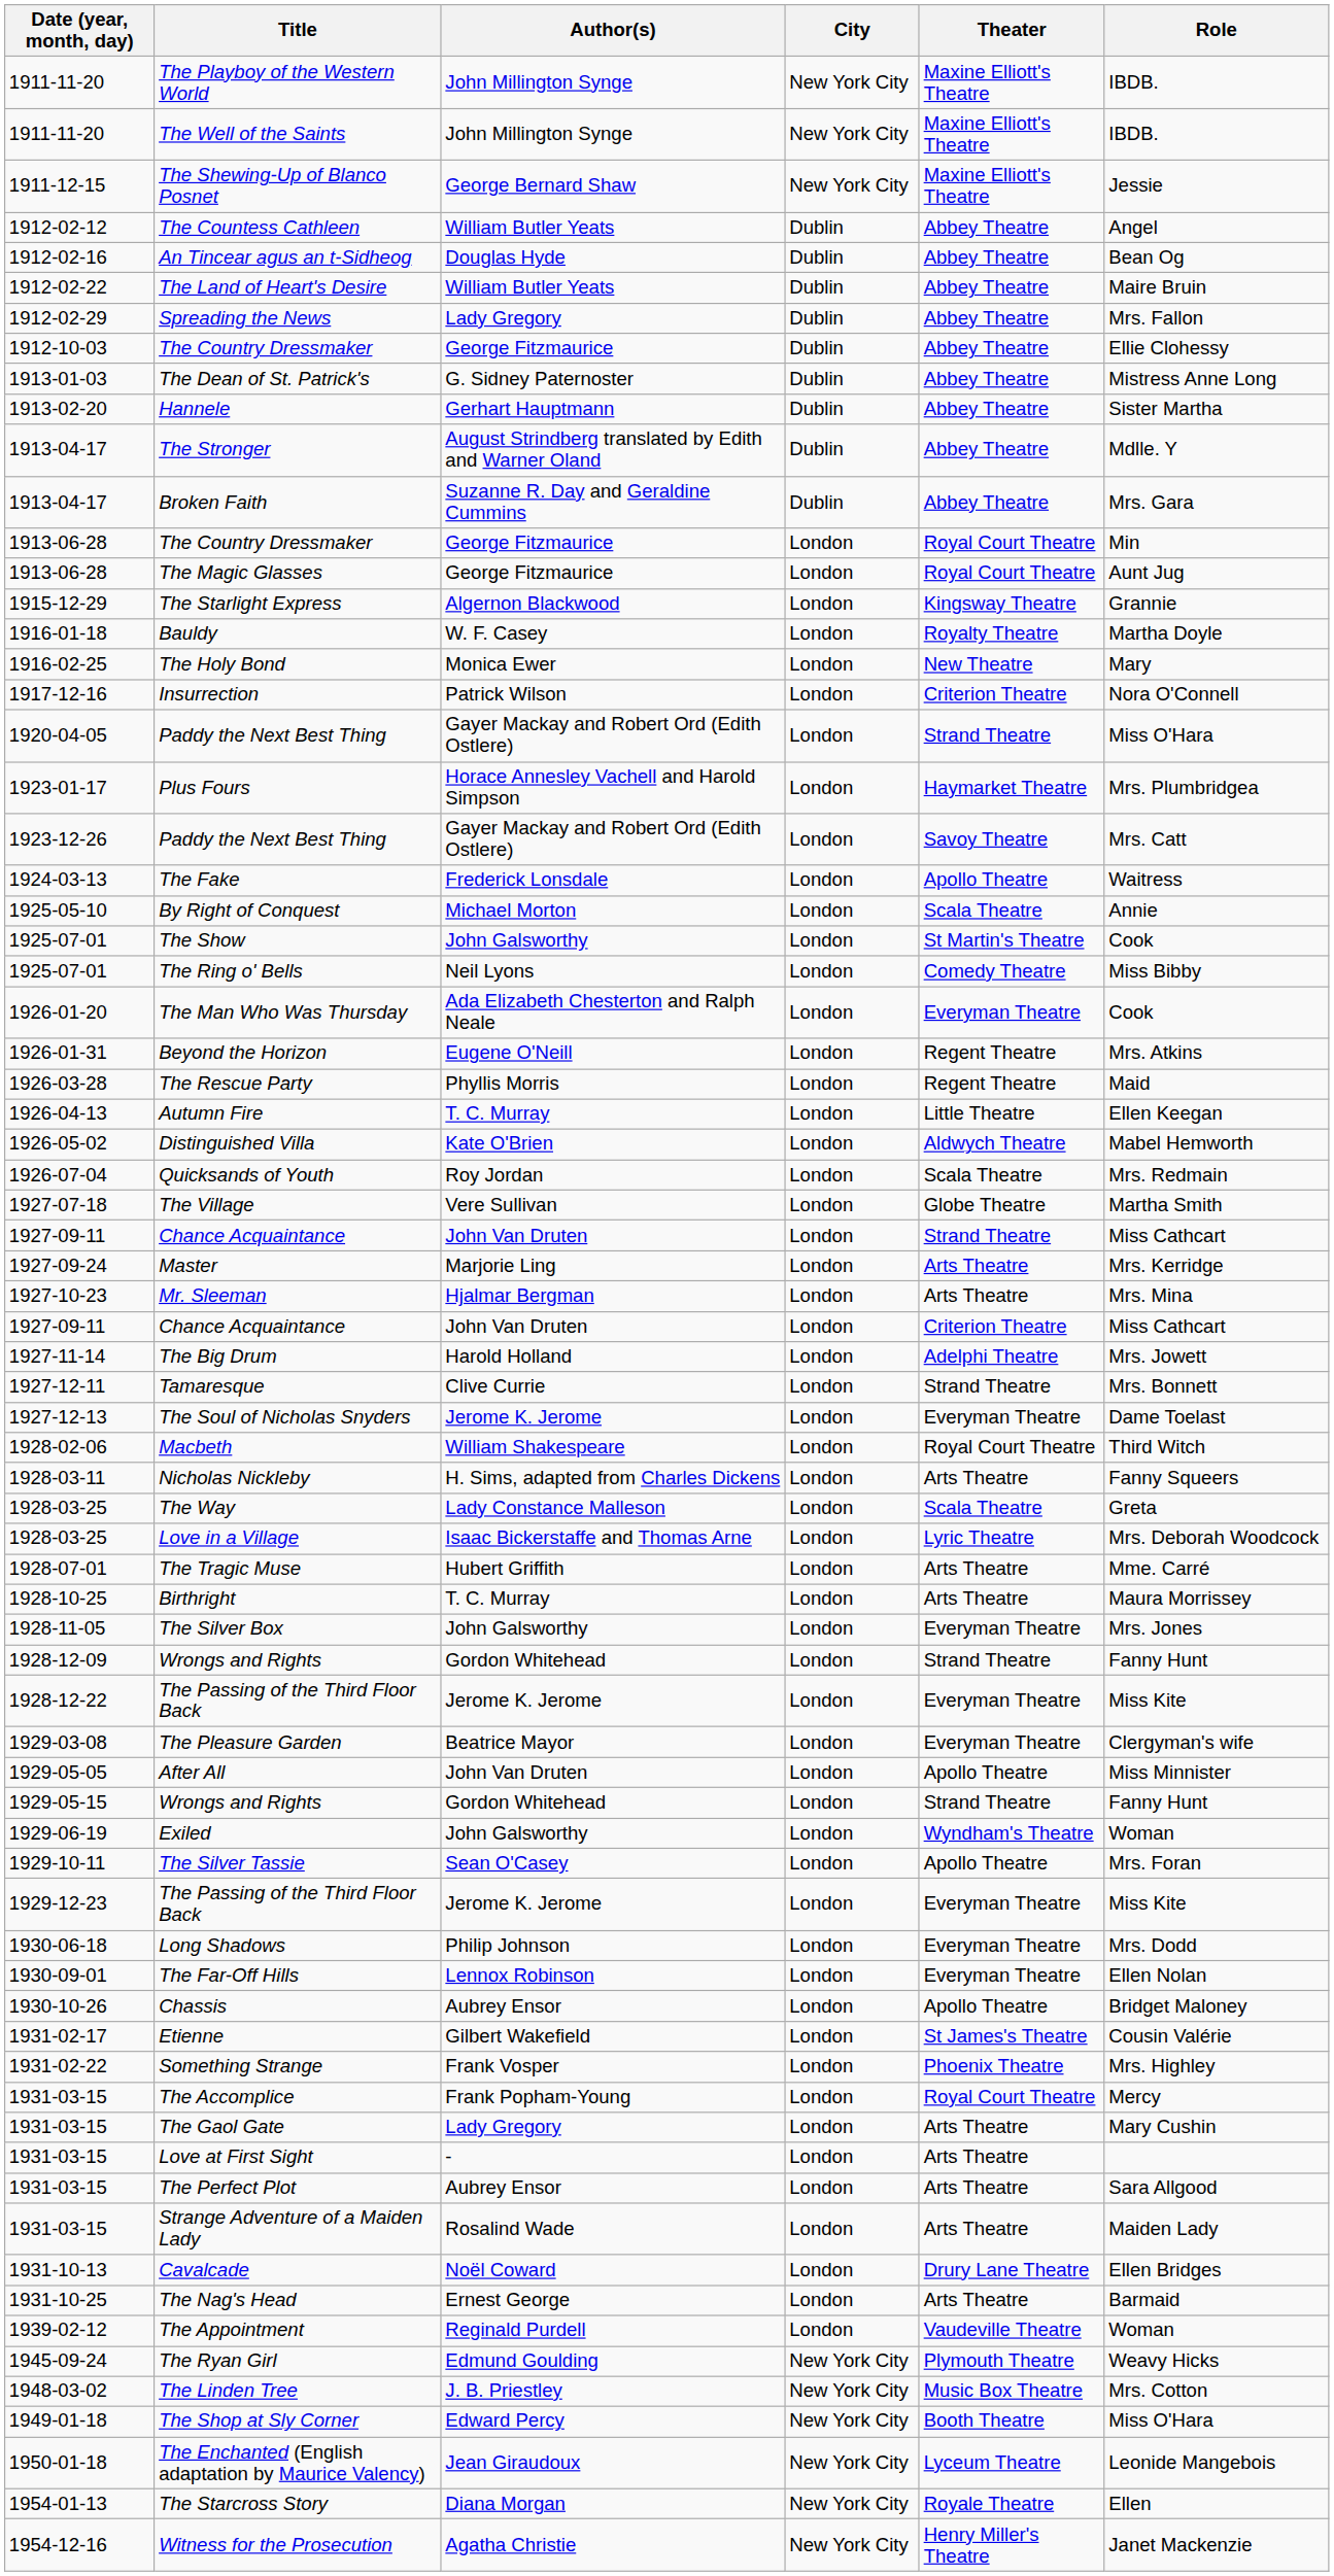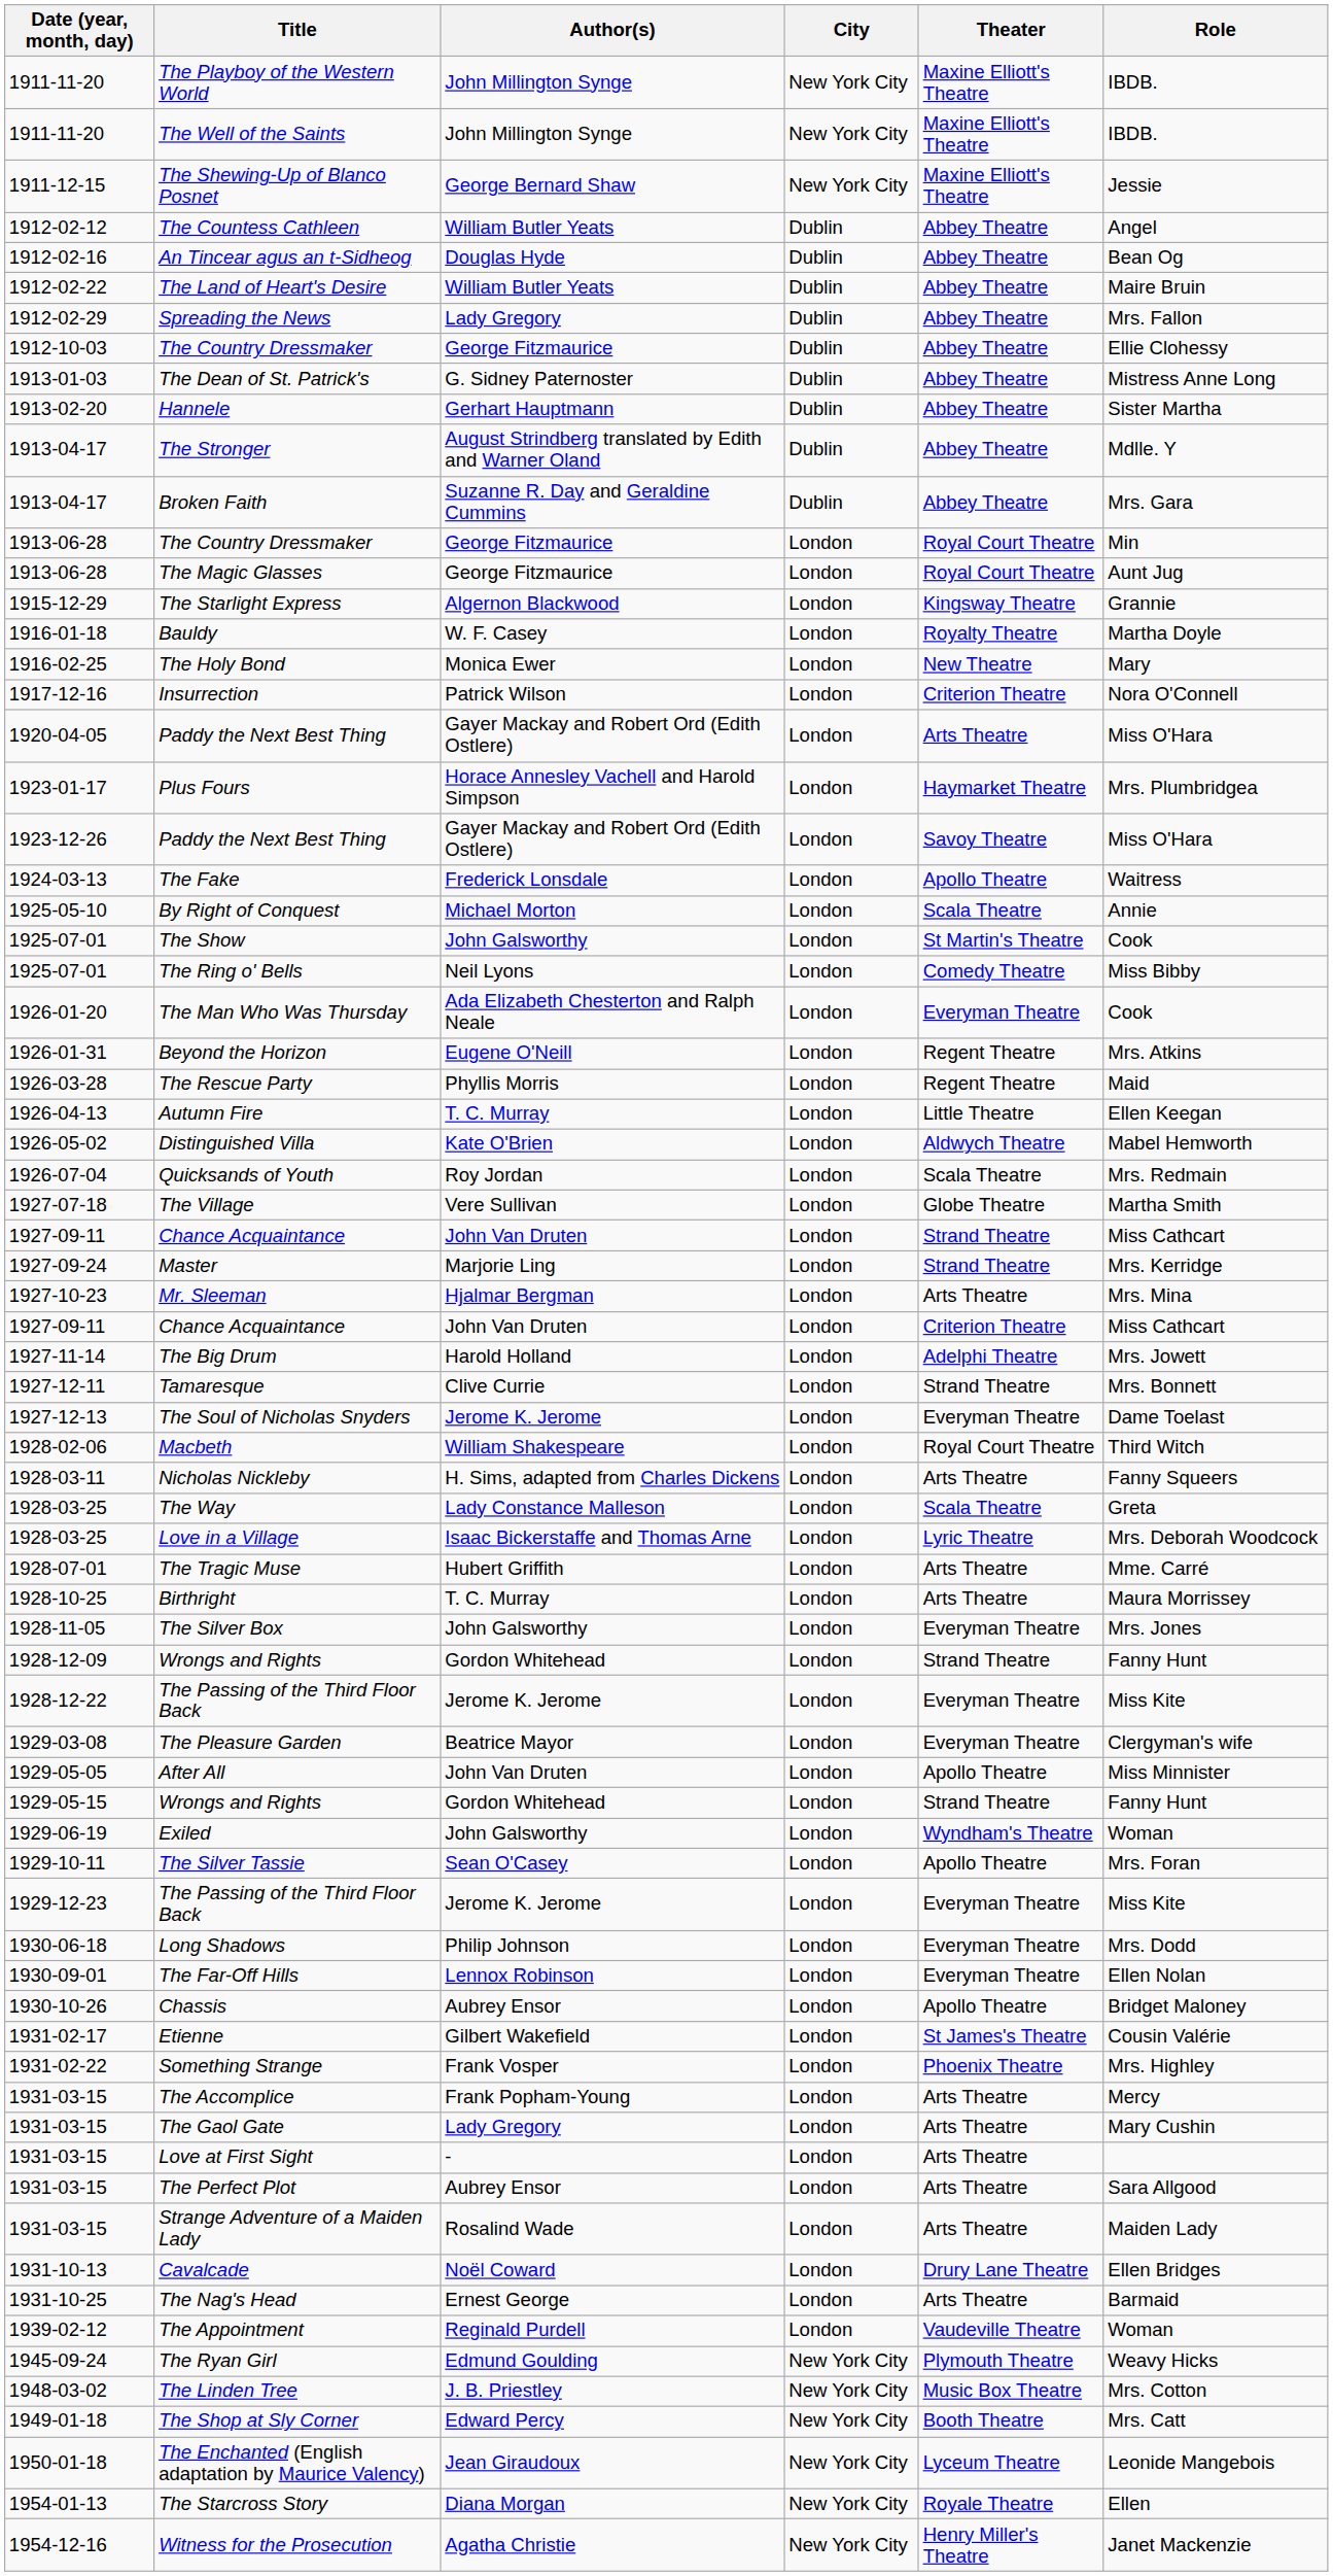1920-04-05 / Paddy the Next Best Thing | Theater: Strand Theatre -> Arts Theatre
1923-12-26 / Paddy the Next Best Thing | Role: Mrs. Catt -> Miss O'Hara
Master | Theater: Arts Theatre -> Strand Theatre
The Accomplice | Theater: Royal Court Theatre -> Arts Theatre
The Shop at Sly Corner | Role: Miss O'Hara -> Mrs. Catt
